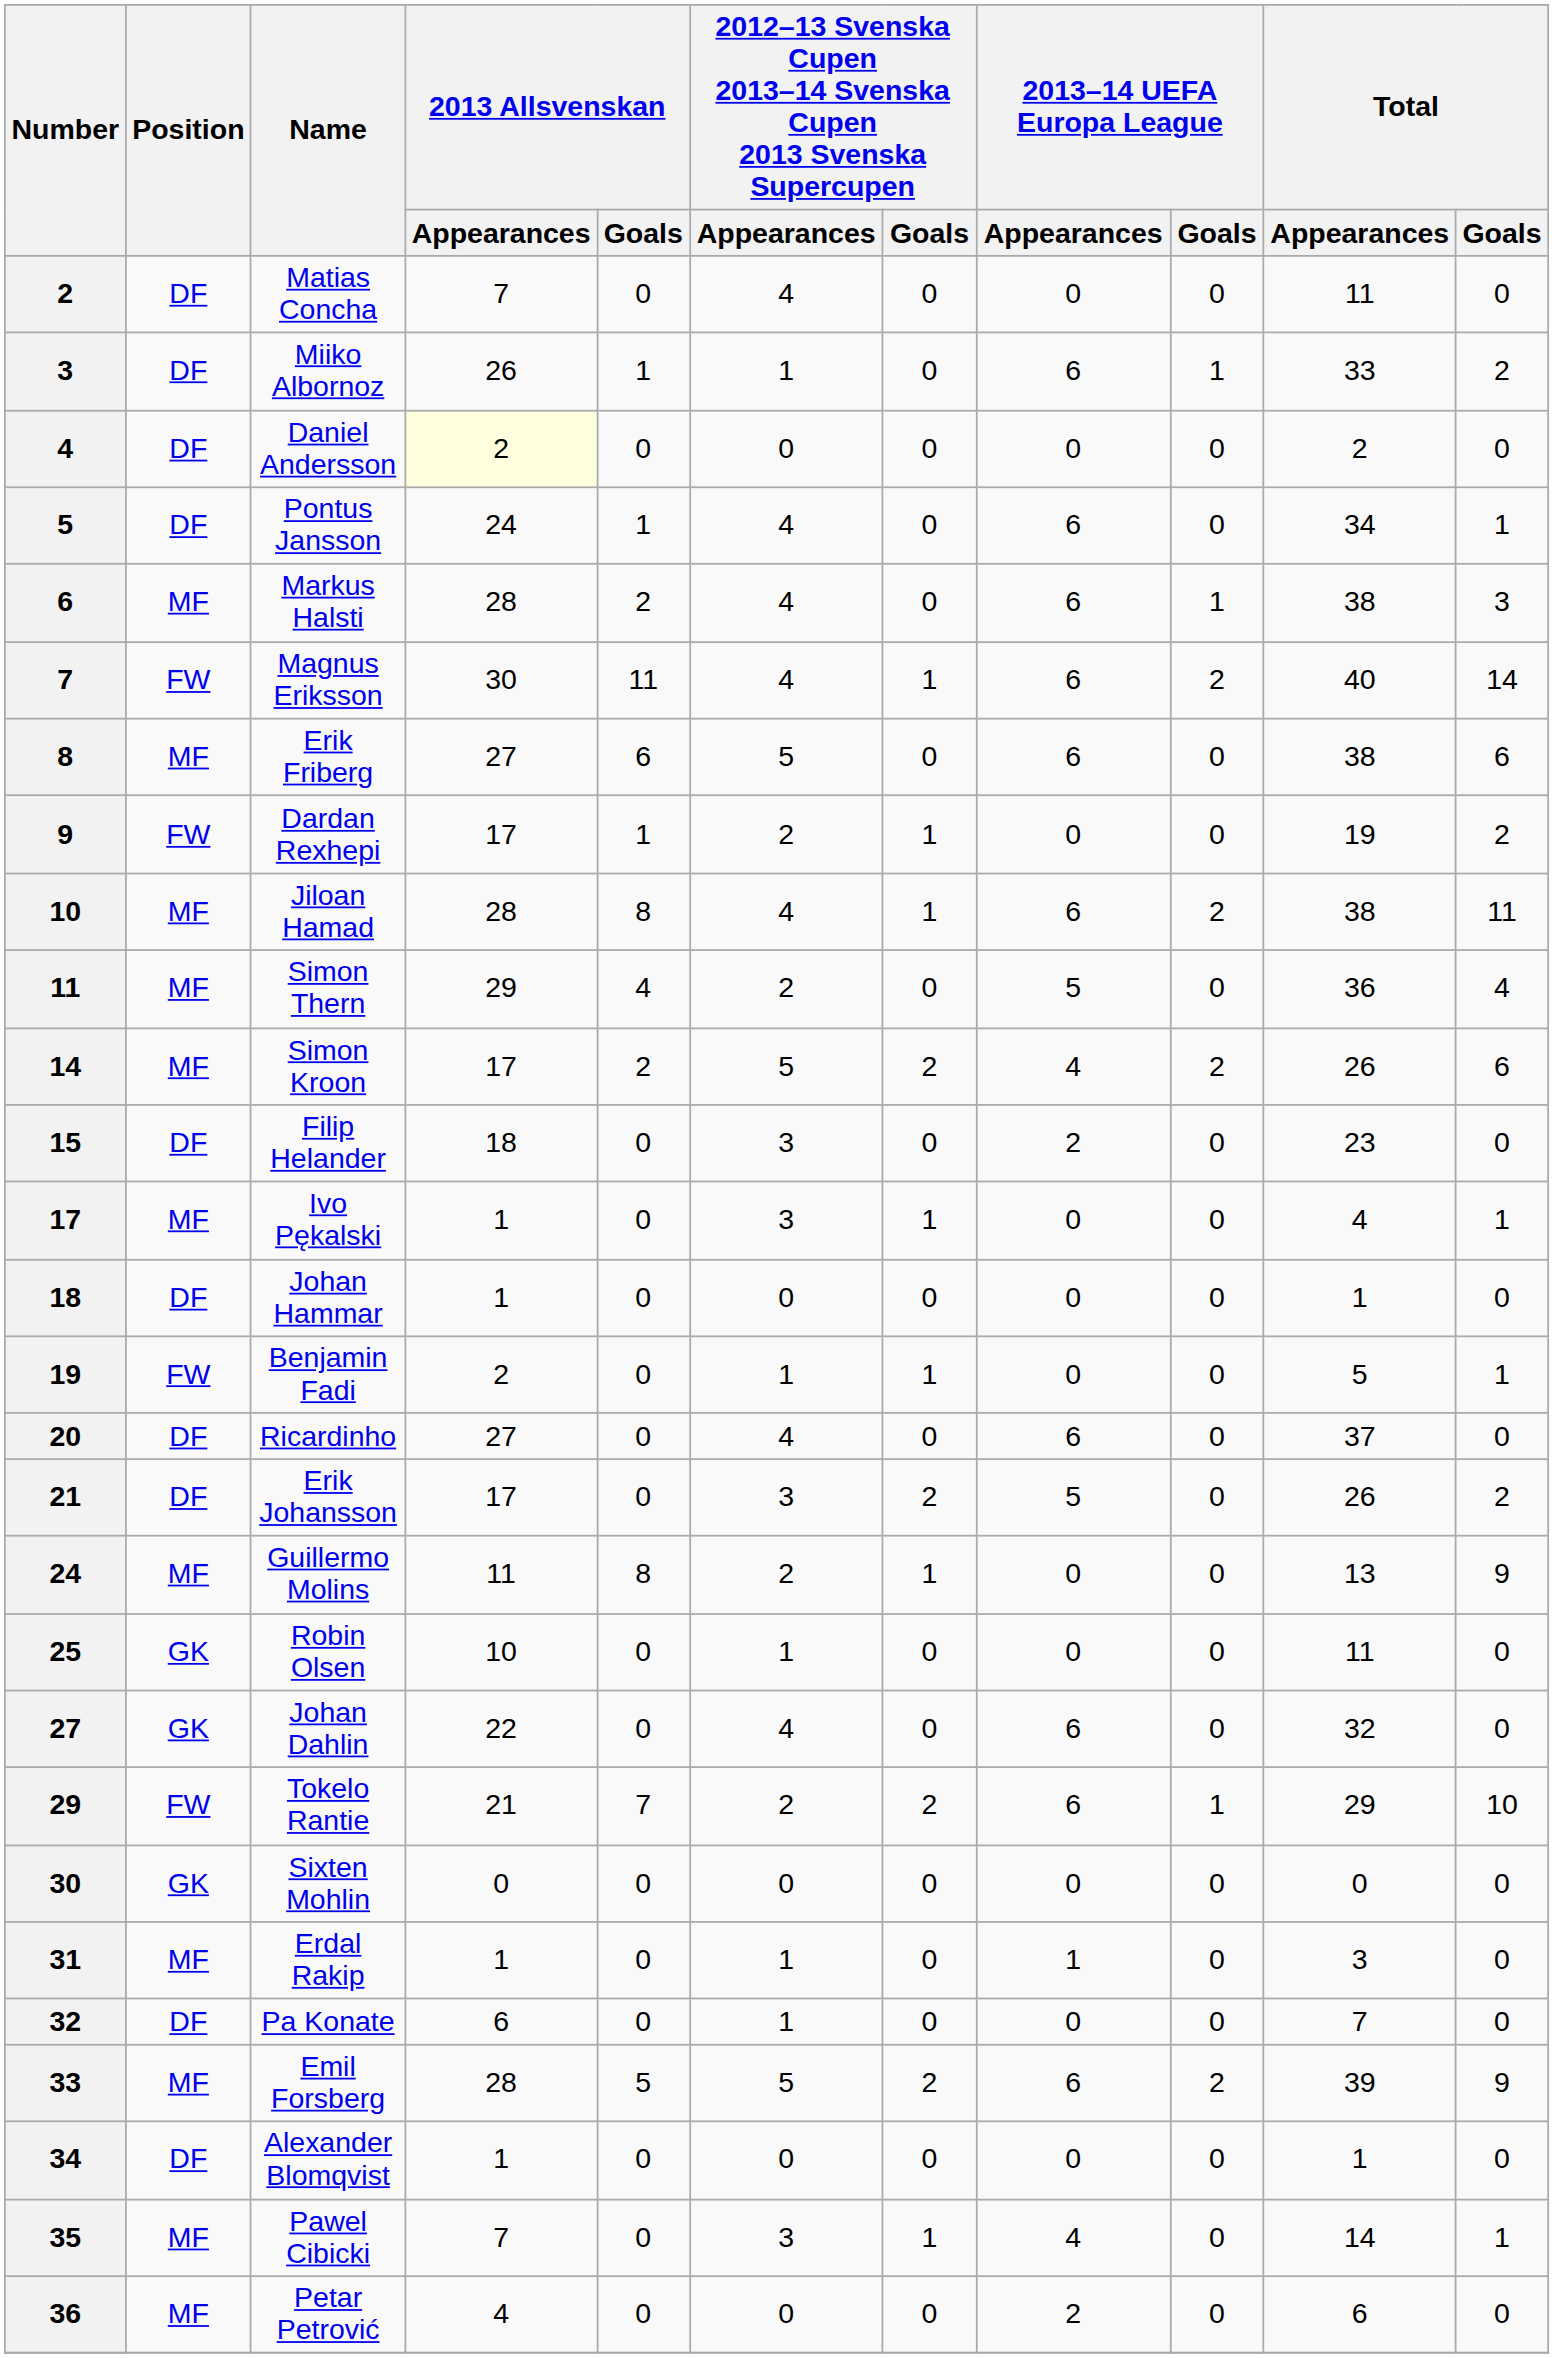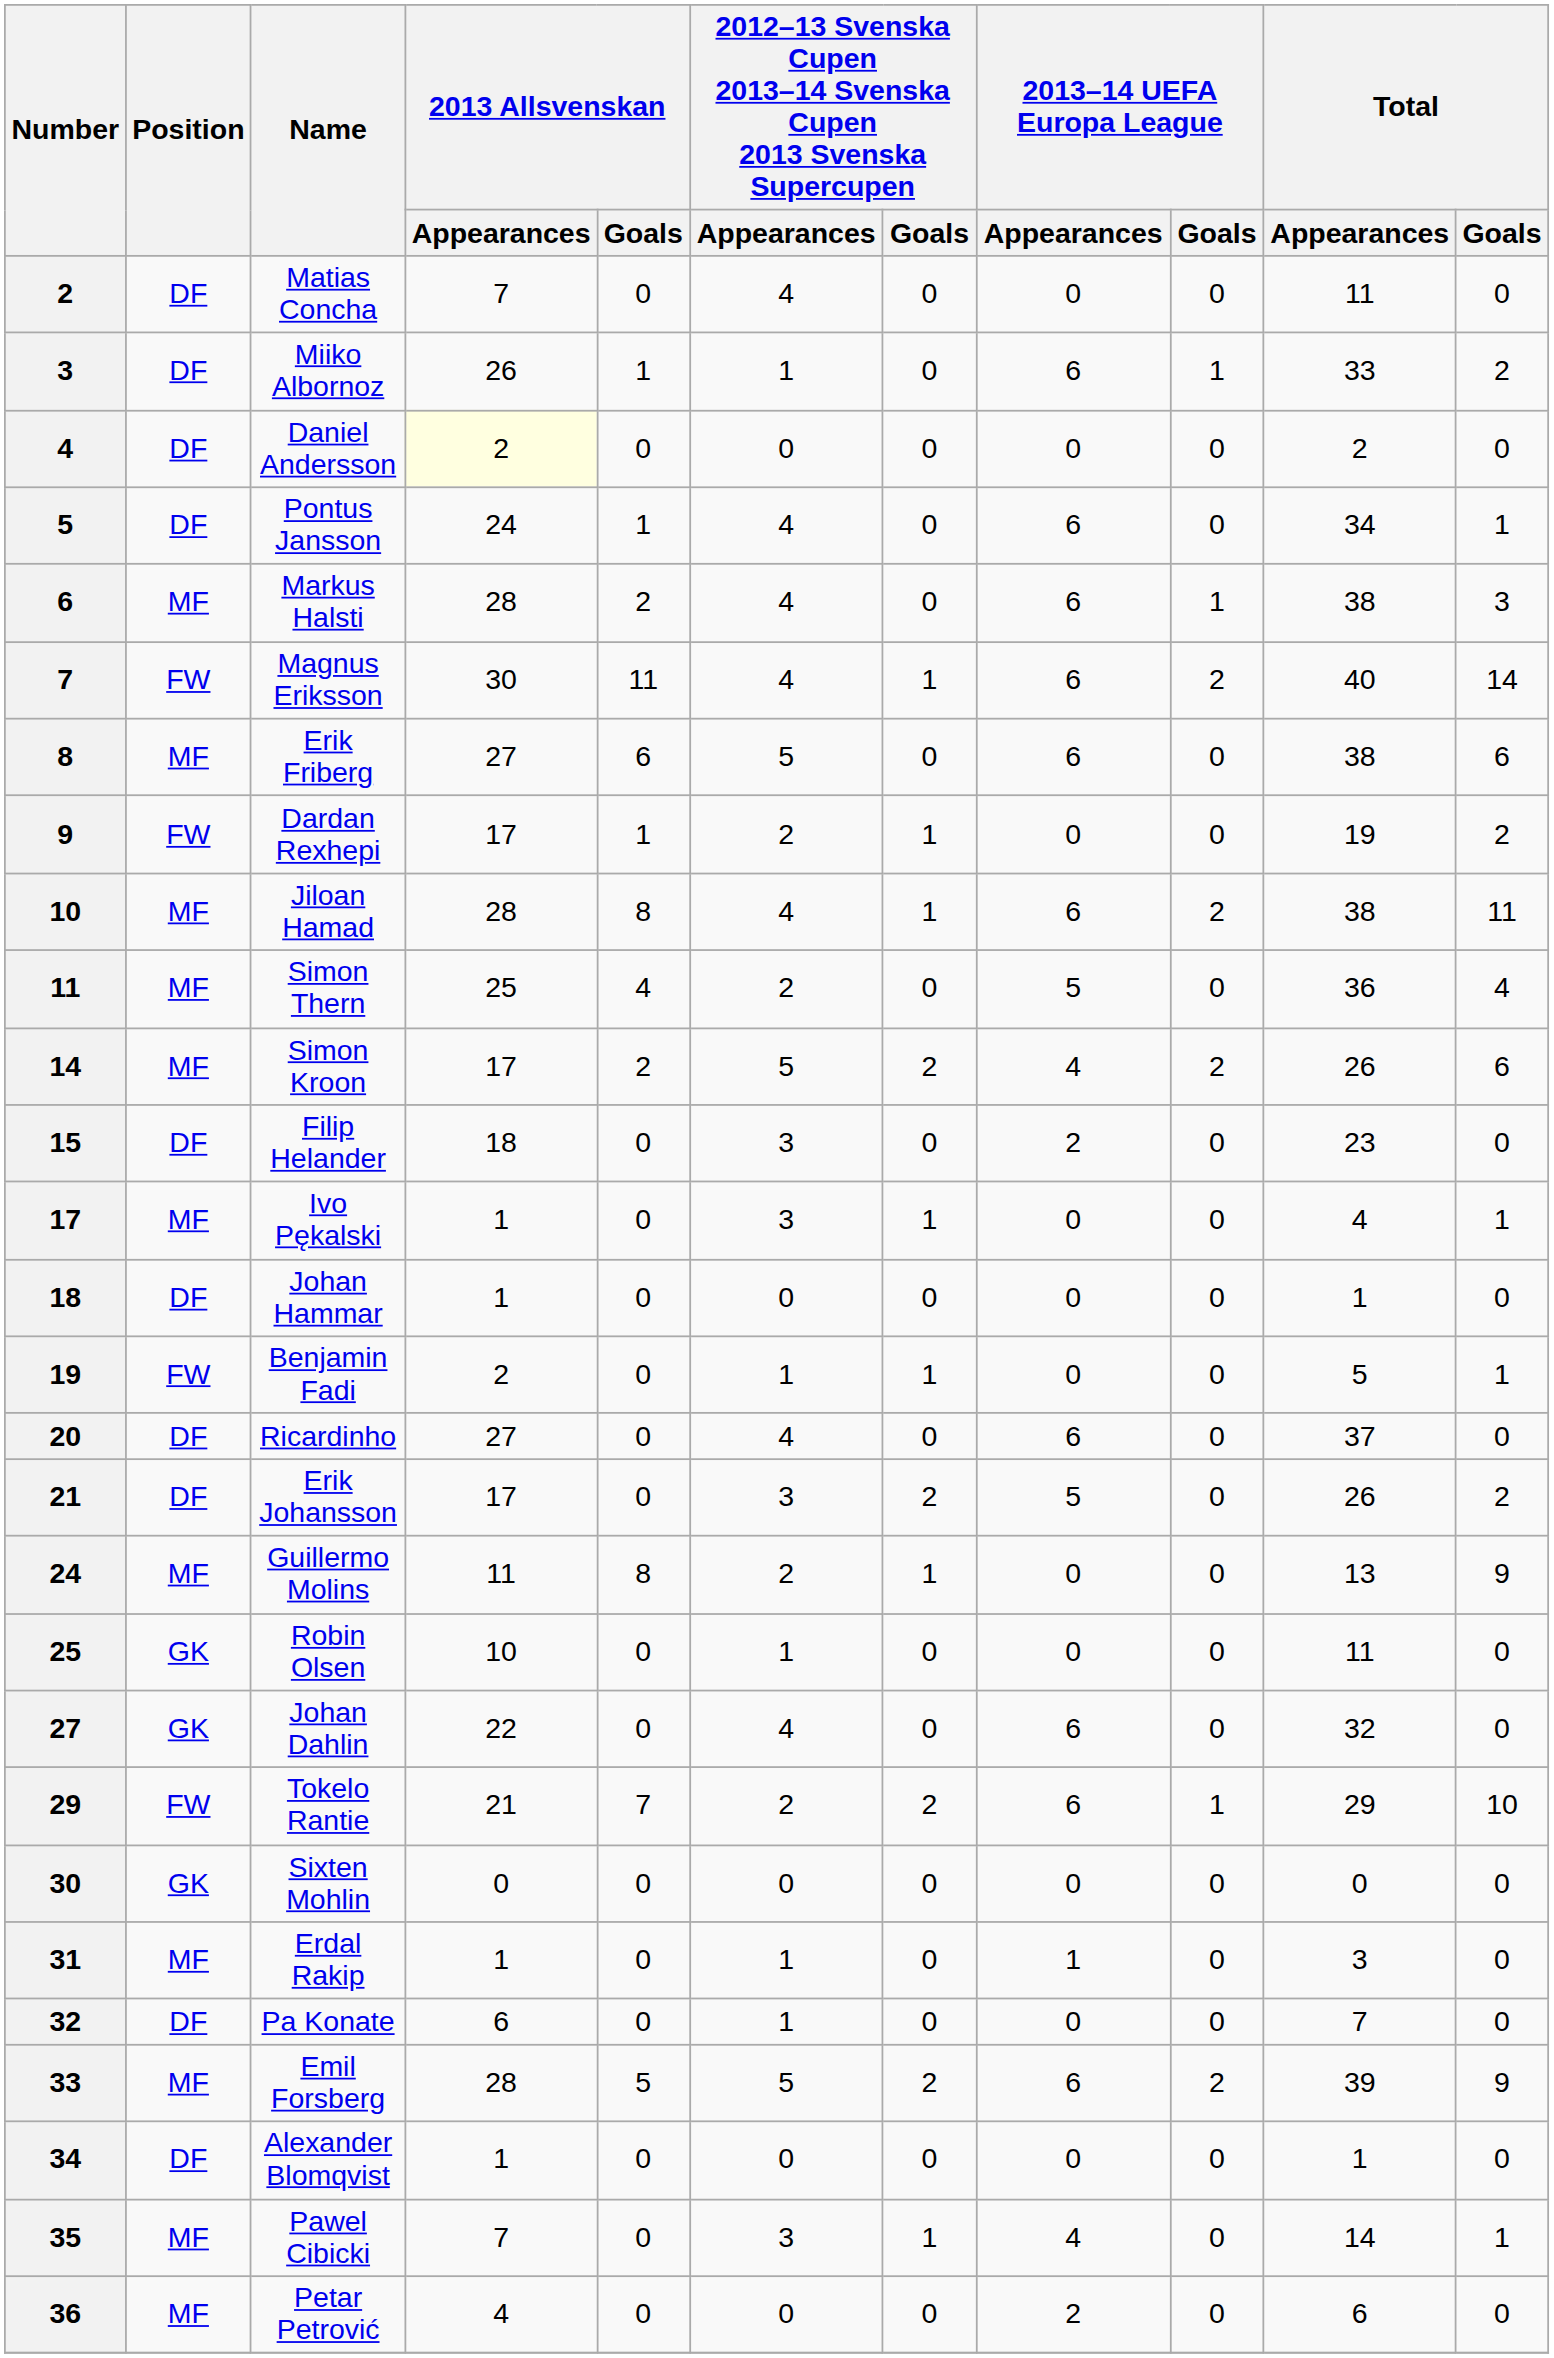Simon Thern | 2013 Allsvenskan / Appearances: 29 -> 25
